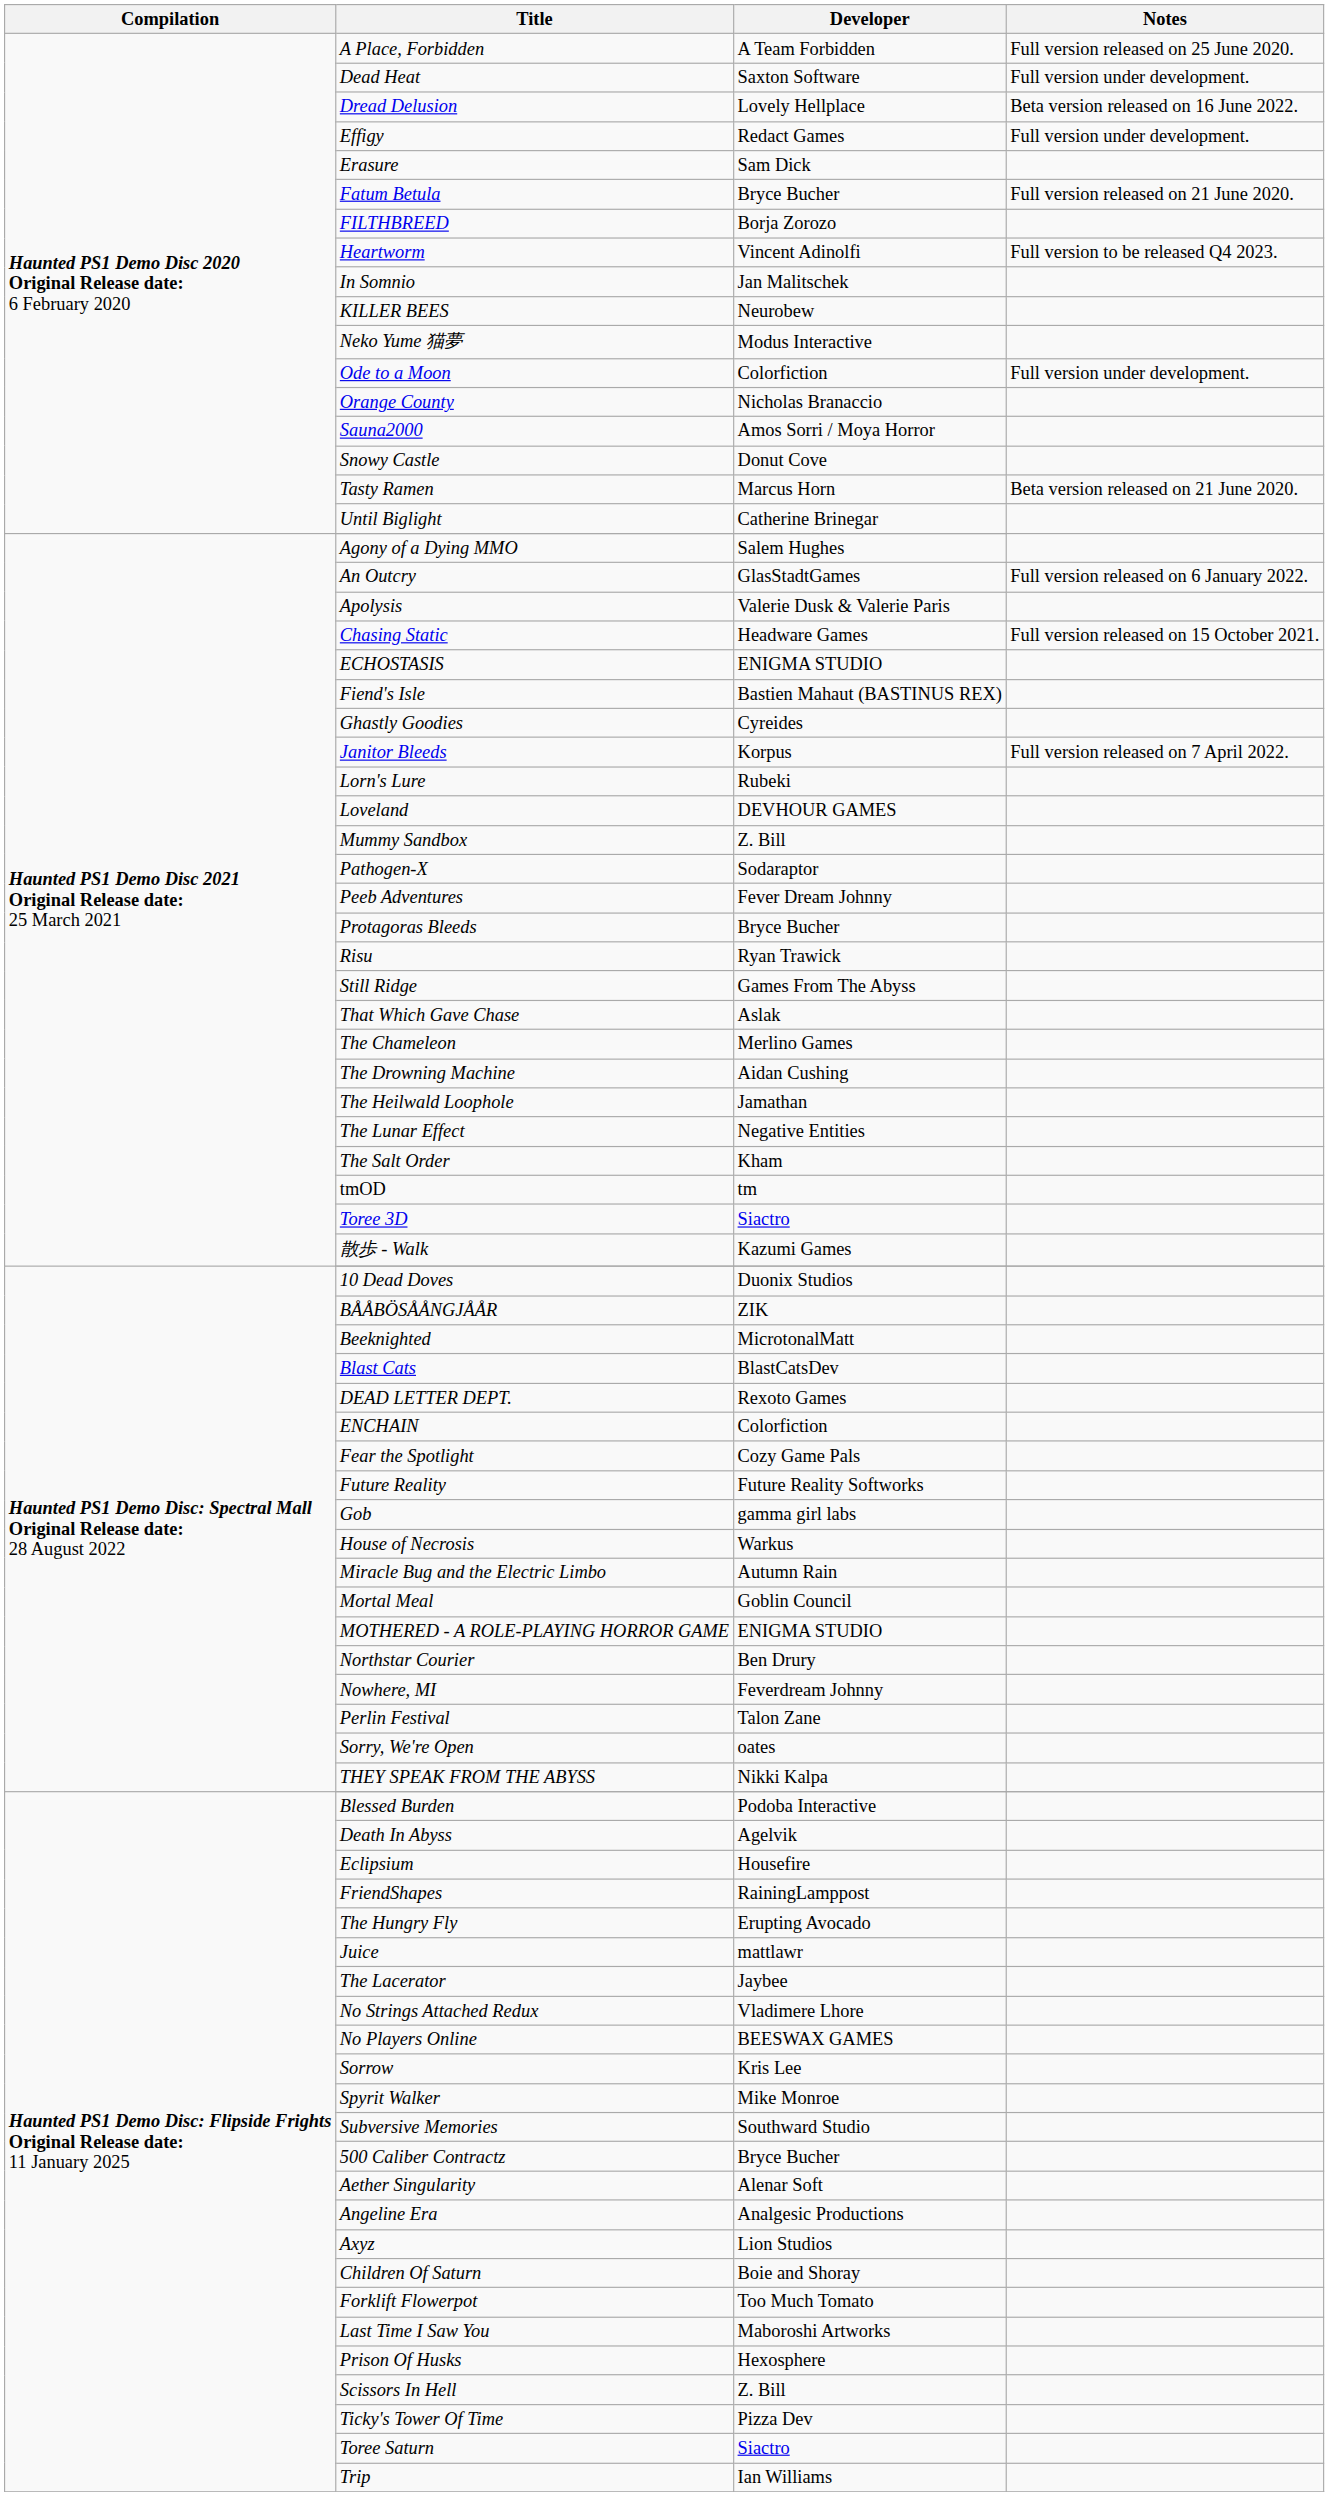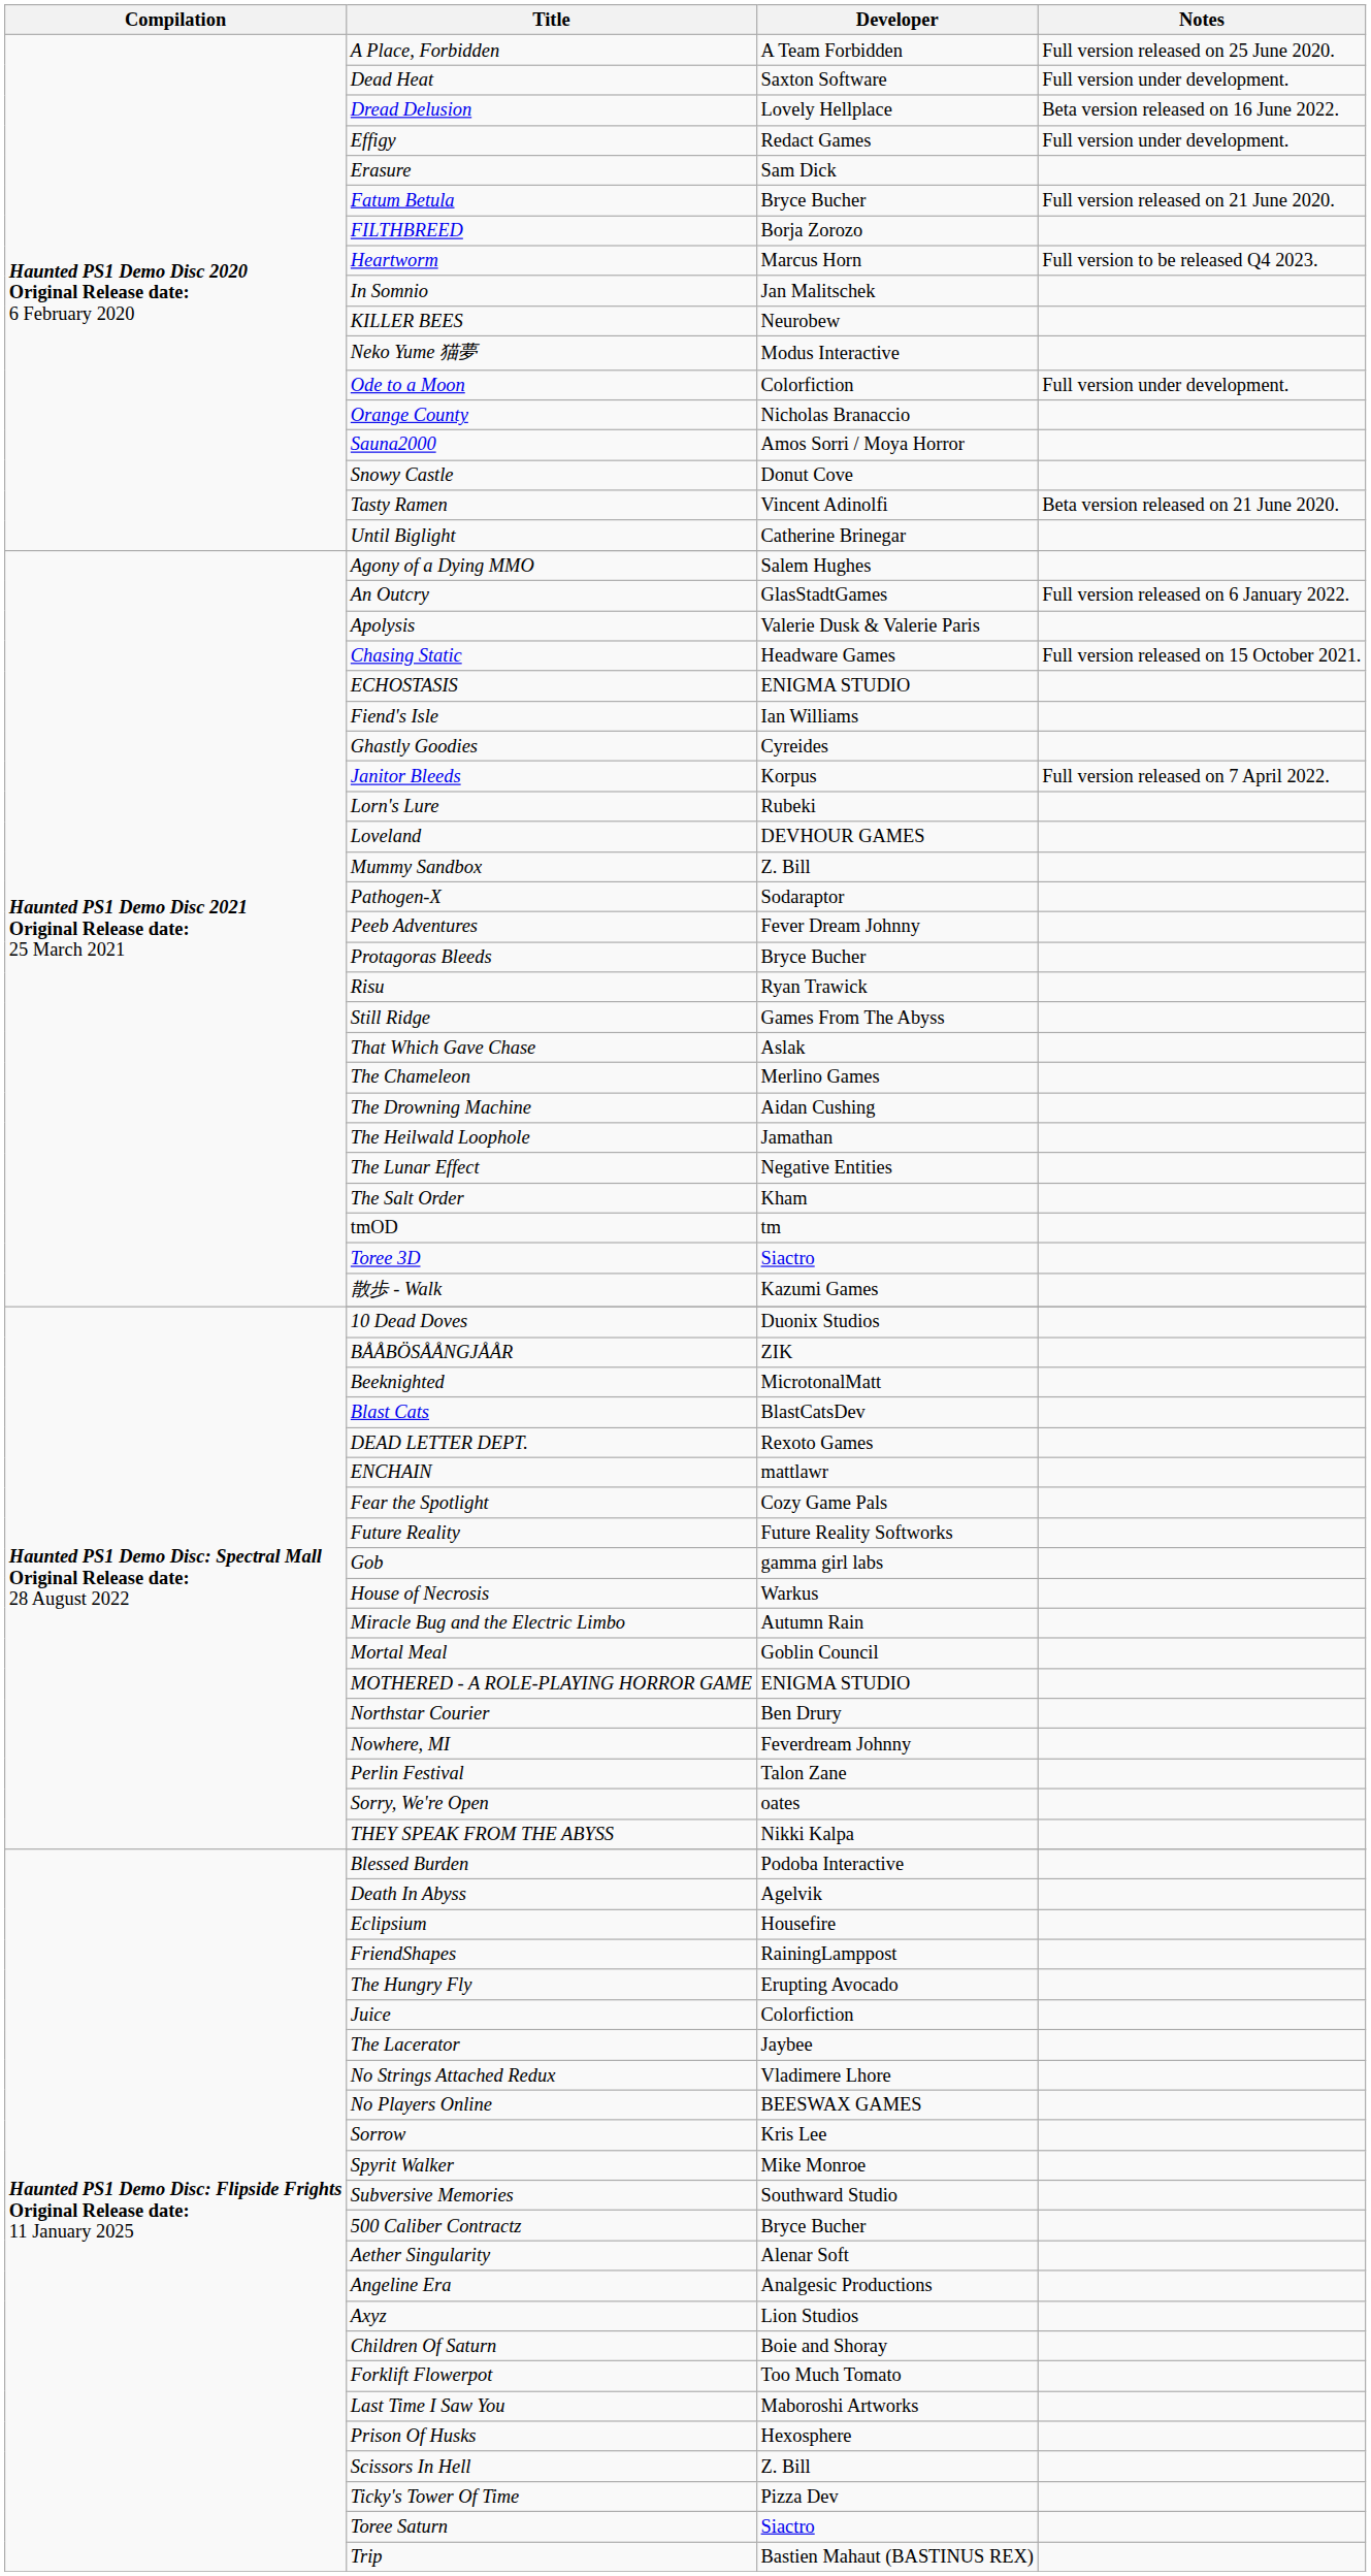Heartworm | Developer: Vincent Adinolfi -> Marcus Horn
Tasty Ramen | Developer: Marcus Horn -> Vincent Adinolfi
Fiend's Isle | Developer: Bastien Mahaut (BASTINUS REX) -> Ian Williams
ENCHAIN | Developer: Colorfiction -> mattlawr
Juice | Developer: mattlawr -> Colorfiction
Trip | Developer: Ian Williams -> Bastien Mahaut (BASTINUS REX)
